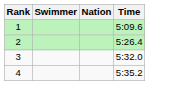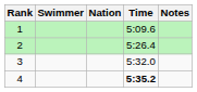+ column: Notes
4 | Time: normal -> bold
